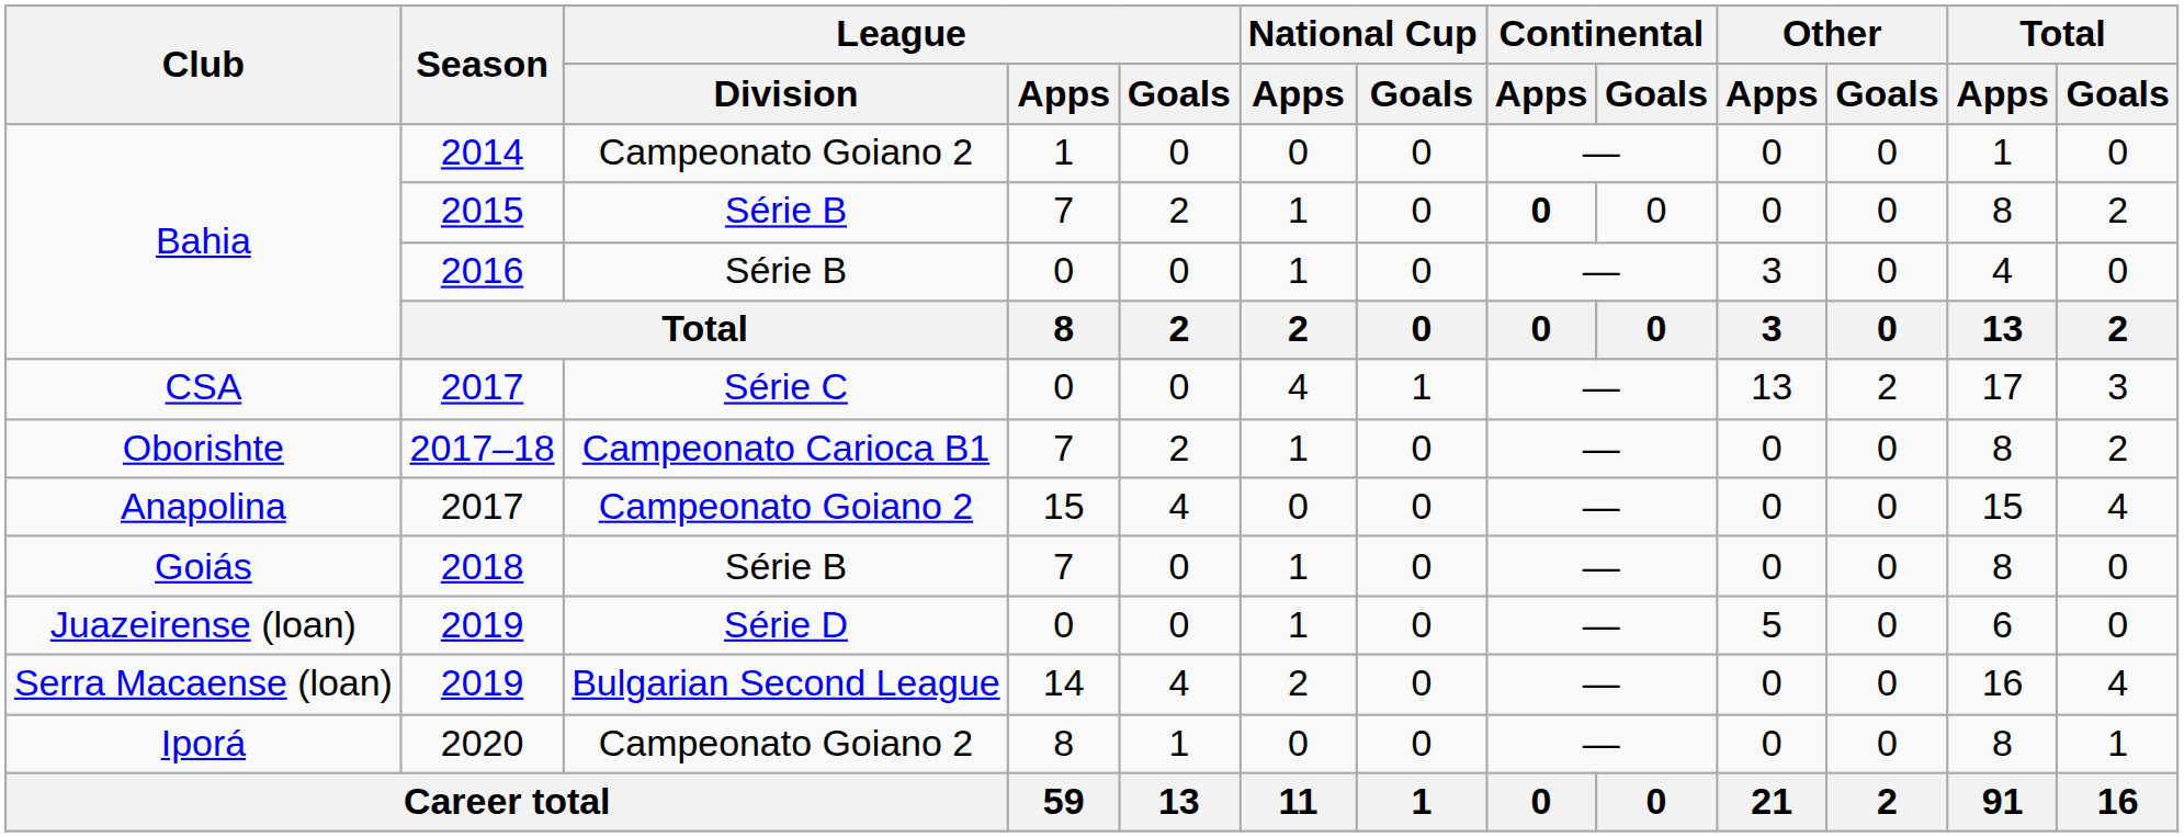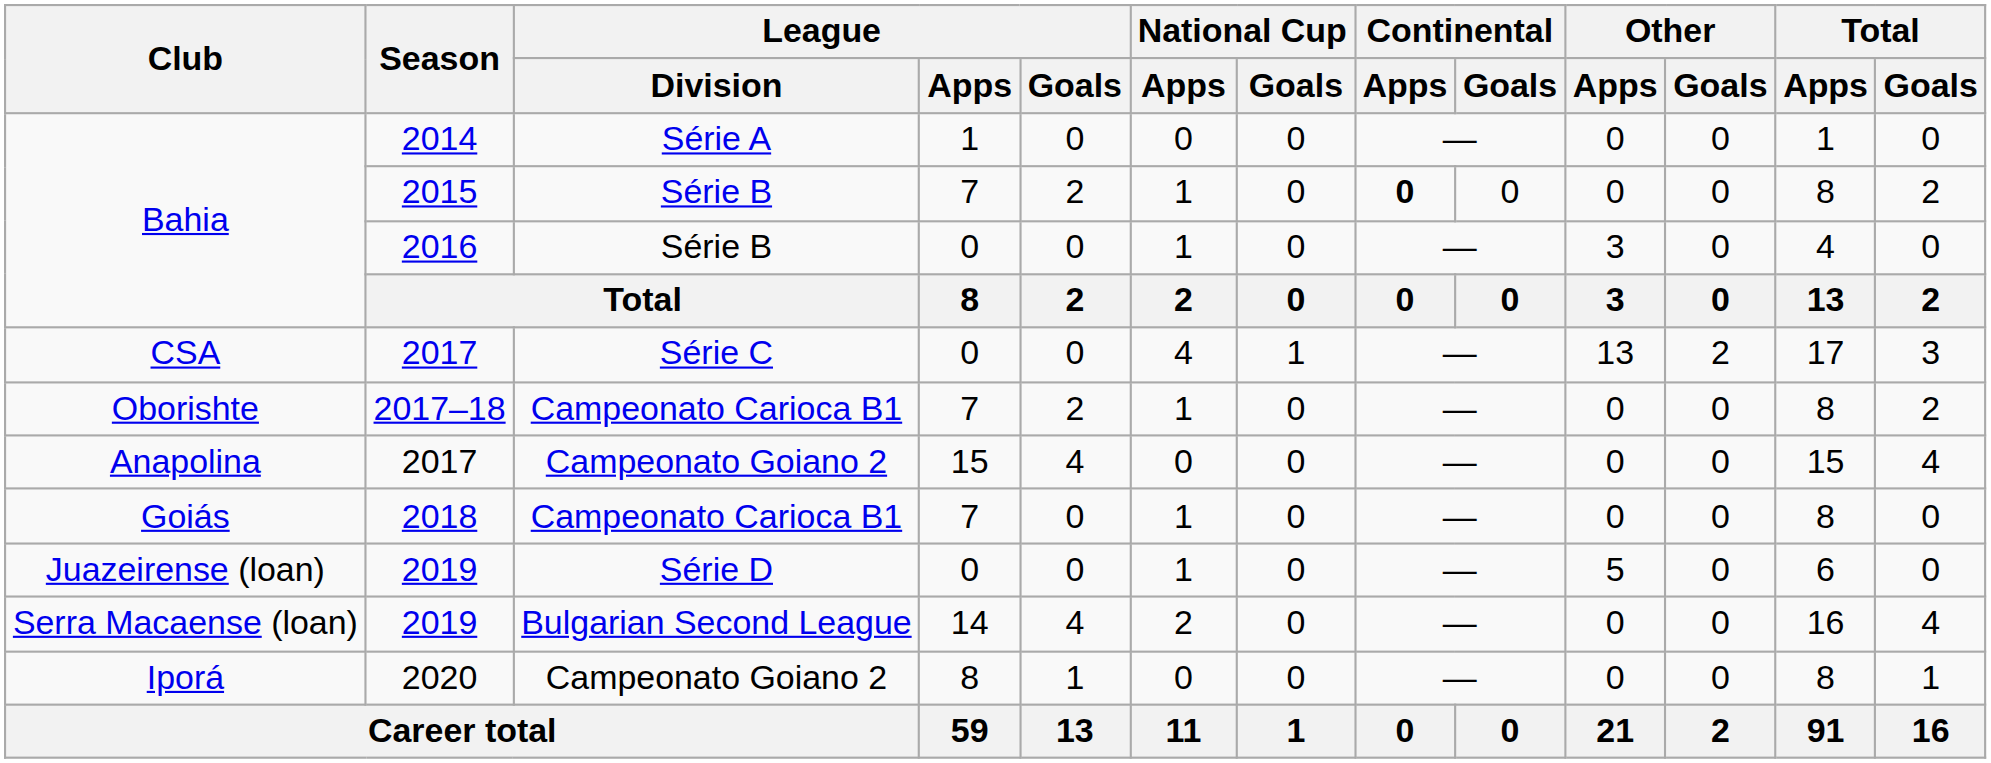Bahia / 2014 | League / Division: Campeonato Goiano 2 -> Série A
Goiás | League / Division: Série B -> Campeonato Carioca B1
